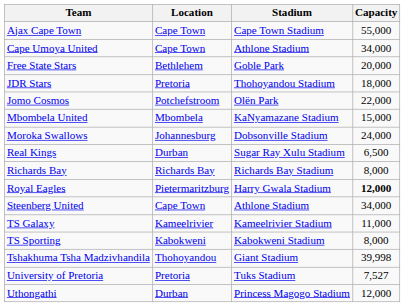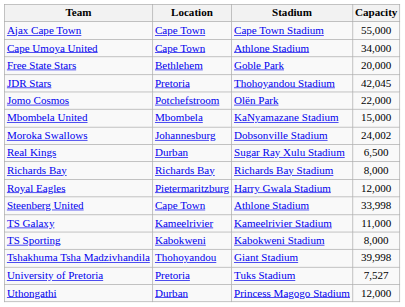JDR Stars | Capacity: 18,000 -> 42,045
Moroka Swallows | Capacity: 24,000 -> 24,002
Royal Eagles | Capacity: bold -> normal
Steenberg United | Capacity: 34,000 -> 33,998
